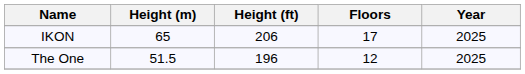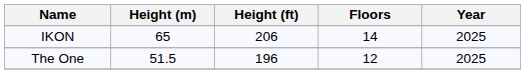IKON | Floors: 17 -> 14
